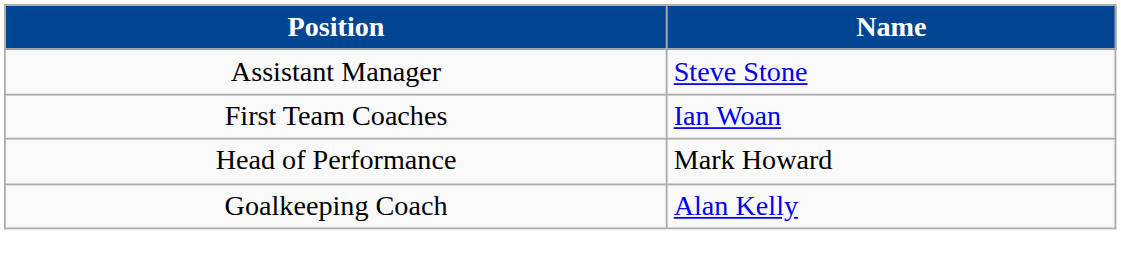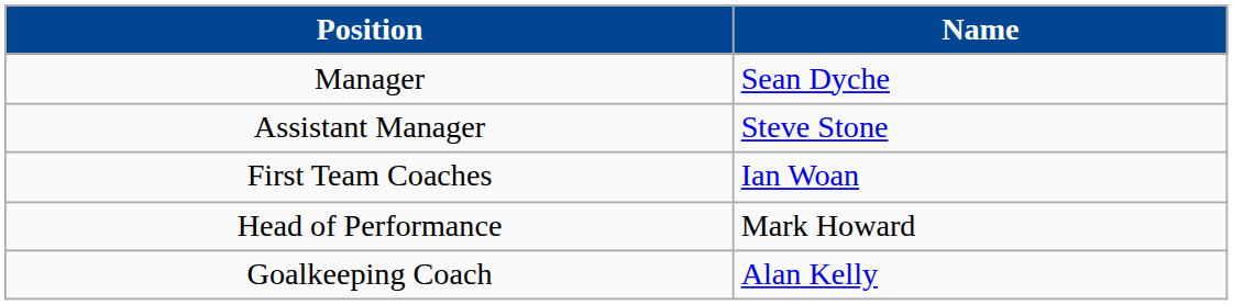+ row: Manager | Sean Dyche
